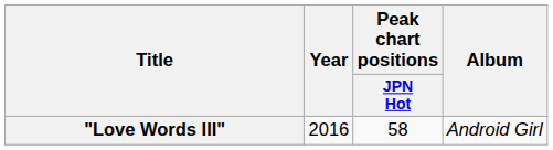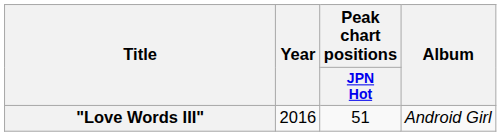"Love Words III" | Peak chart positions / JPN Hot: 58 -> 51
